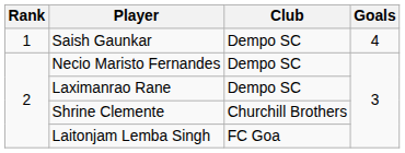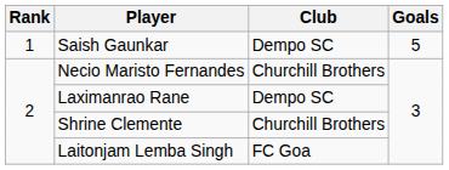Saish Gaunkar | Goals: 4 -> 5
Necio Maristo Fernandes | Club: Dempo SC -> Churchill Brothers
